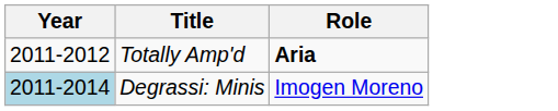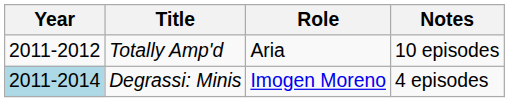+ column: Notes | 10 episodes | 4 episodes
Totally Amp'd | Role: bold -> normal
